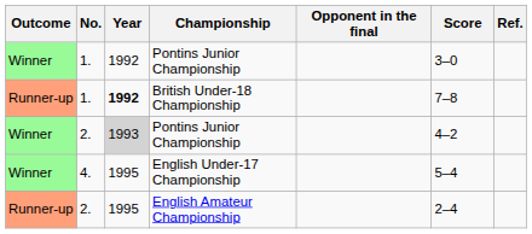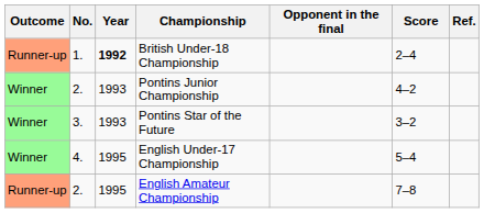- row: Winner | 1. | 1992 | Pontins Junior Championship | 3–0
British Under-18 Championship | Score: 7–8 -> 2–4
2. / Pontins Junior Championship | Year: lightgrey background -> no background
+ row: Winner | 3. | 1993 | Pontins Star of the Future | 3–2
English Amateur Championship | Score: 2–4 -> 7–8
